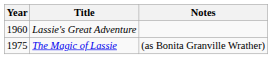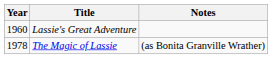The Magic of Lassie | Year: 1975 -> 1978
